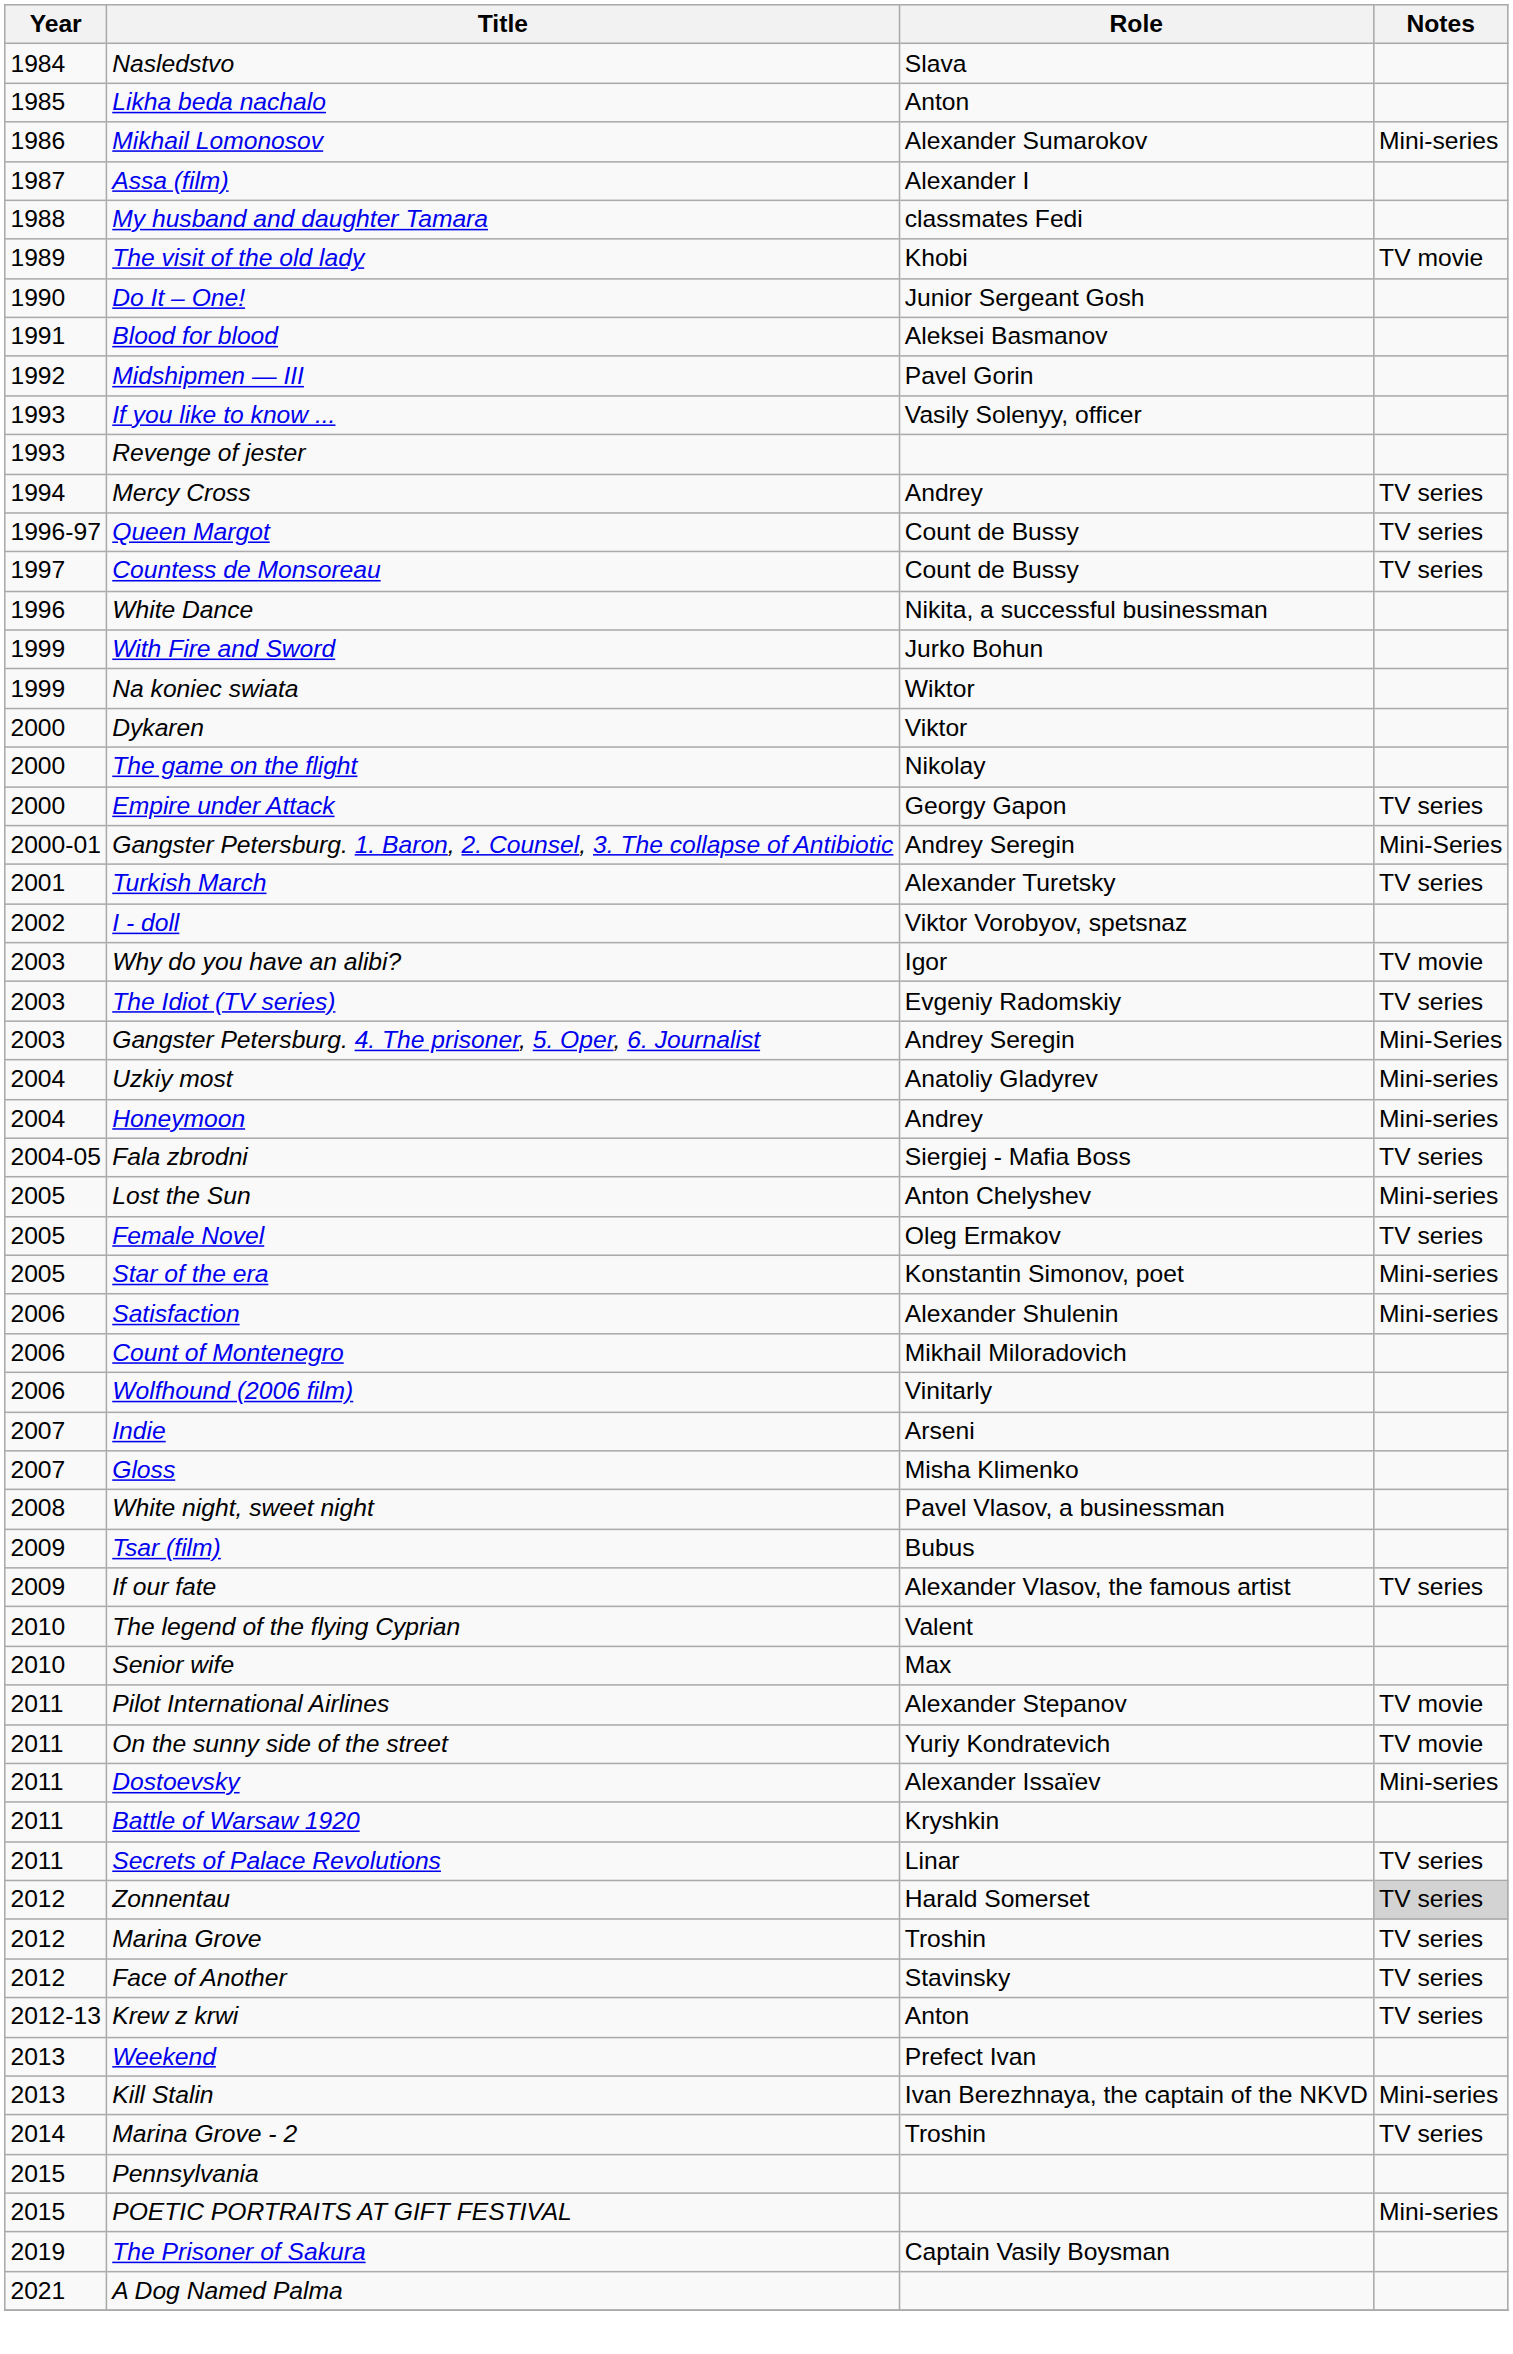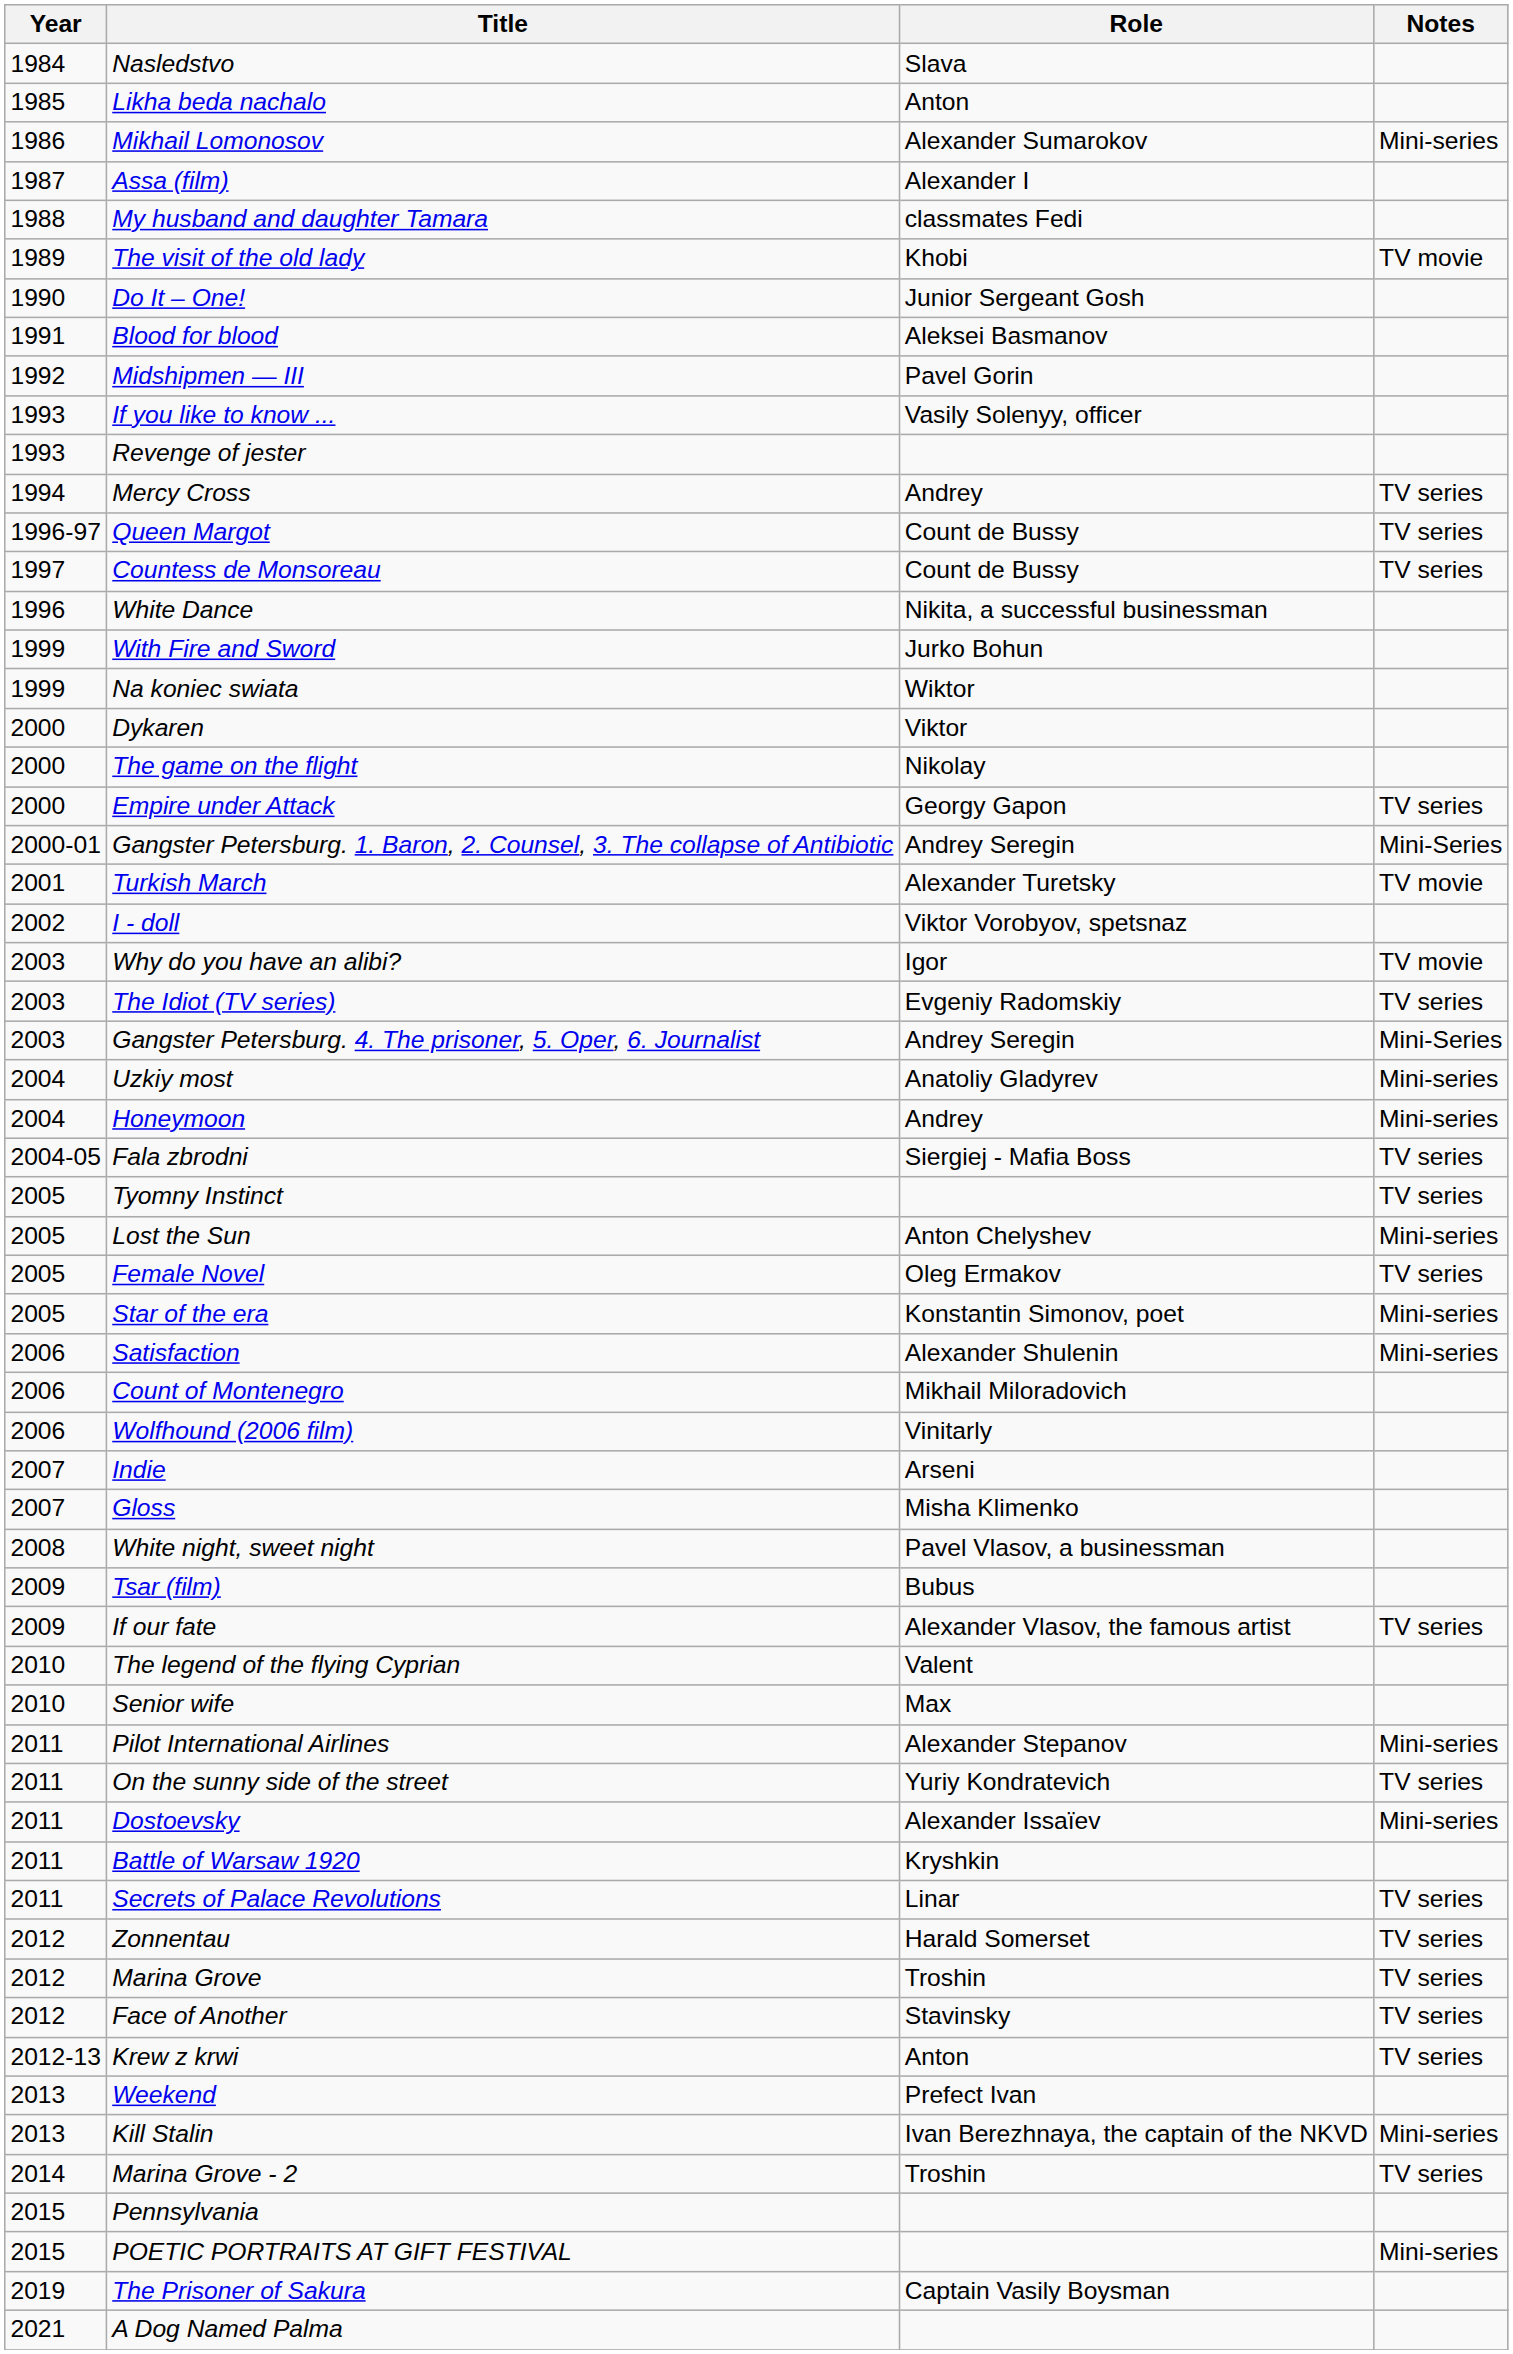Turkish March | Notes: TV series -> TV movie
+ row: 2005 | Tyomny Instinct | TV series
Pilot International Airlines | Notes: TV movie -> Mini-series
On the sunny side of the street | Notes: TV movie -> TV series
Zonnentau | Notes: lightgrey background -> no background
